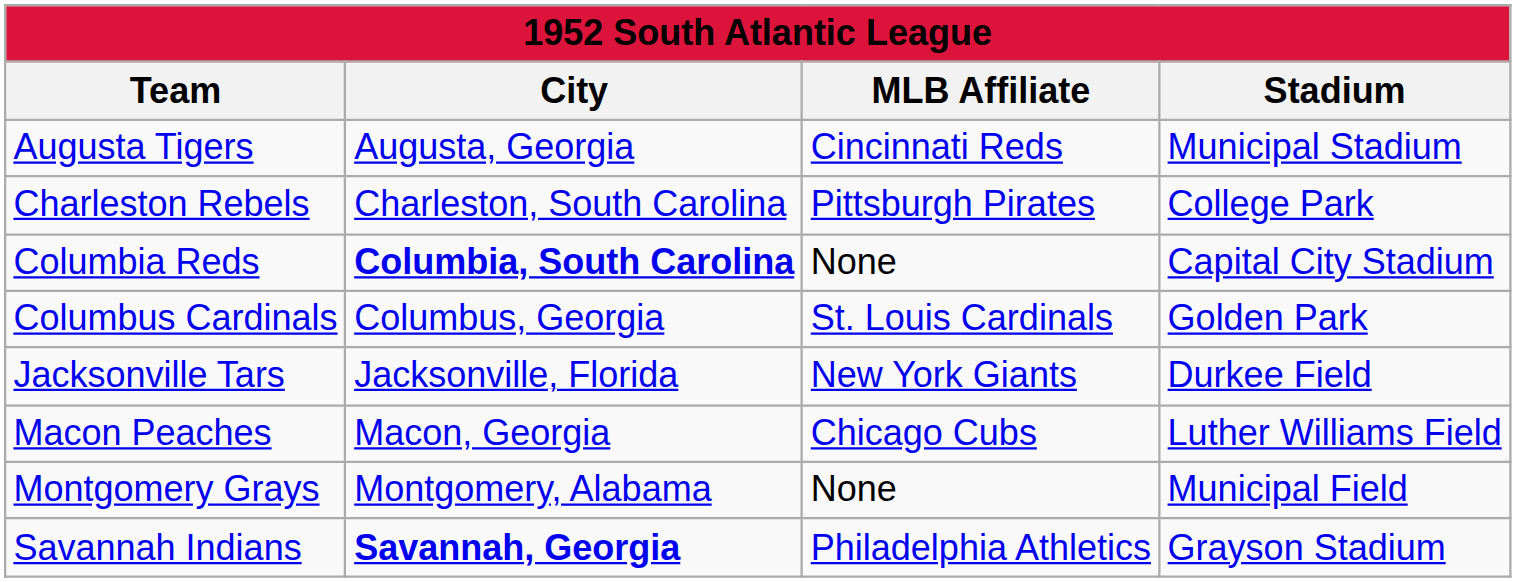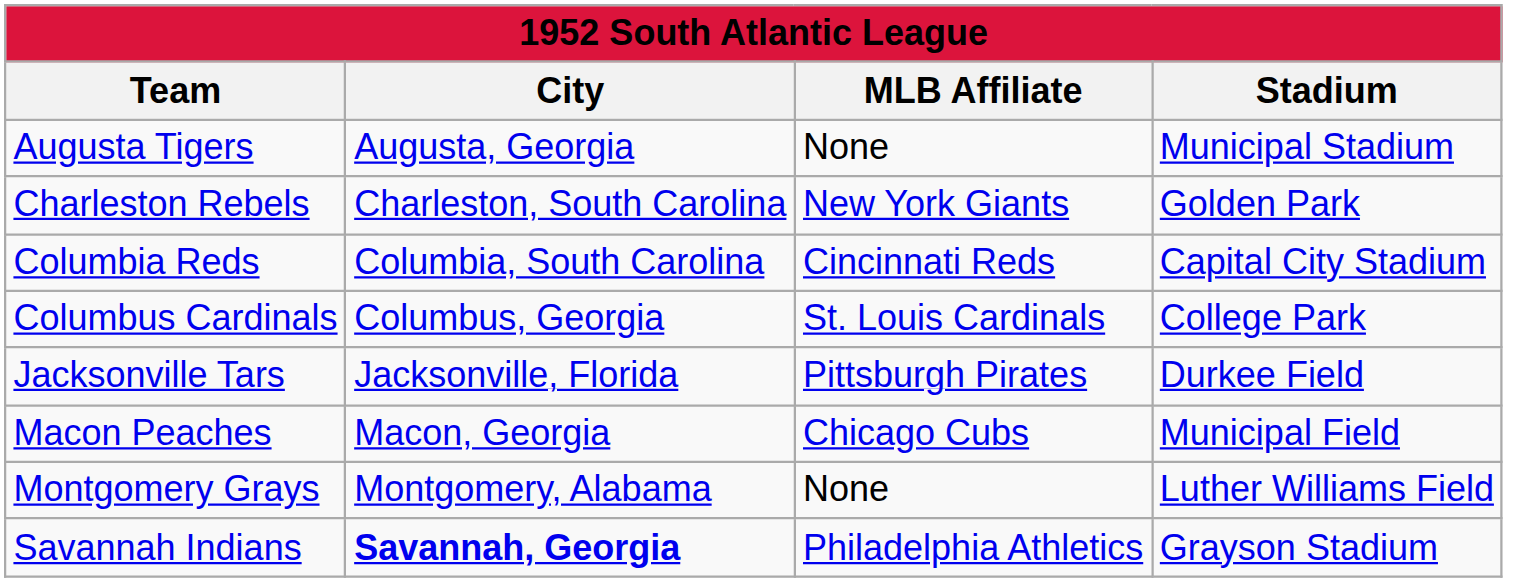Augusta Tigers | MLB Affiliate: Cincinnati Reds -> None
Charleston Rebels | MLB Affiliate: Pittsburgh Pirates -> New York Giants
Charleston Rebels | Stadium: College Park -> Golden Park
Columbia Reds | City: bold -> normal
Columbia Reds | MLB Affiliate: None -> Cincinnati Reds
Columbus Cardinals | Stadium: Golden Park -> College Park
Jacksonville Tars | MLB Affiliate: New York Giants -> Pittsburgh Pirates
Macon Peaches | Stadium: Luther Williams Field -> Municipal Field
Montgomery Grays | Stadium: Municipal Field -> Luther Williams Field
